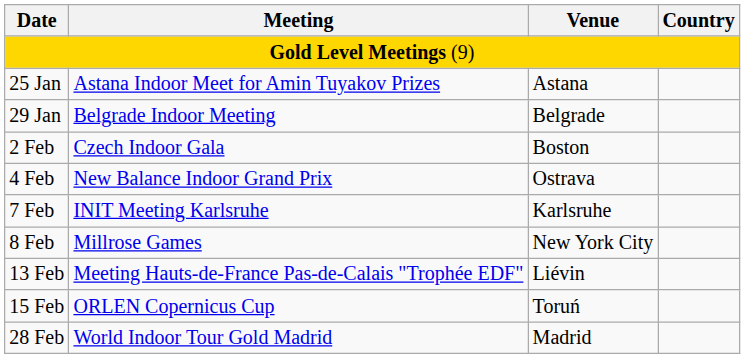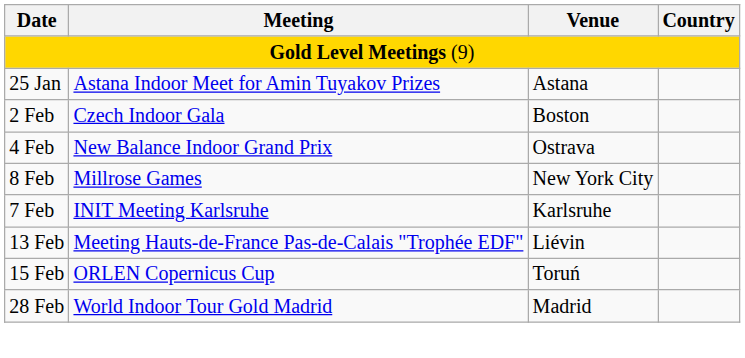- row: 29 Jan | Belgrade Indoor Meeting | Belgrade
rows swapped: 7 Feb <-> 8 Feb
